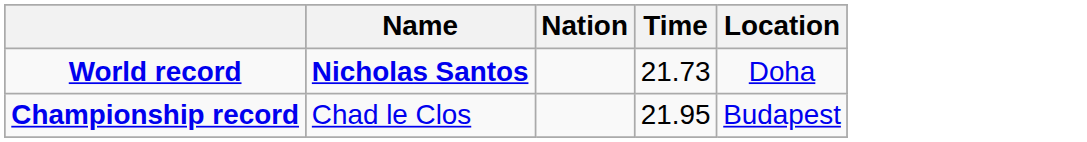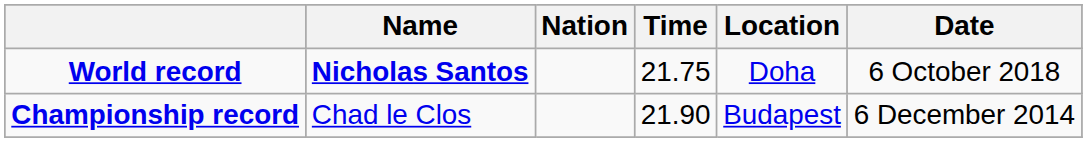+ column: Date | 6 October 2018 | 6 December 2014
World record | Time: 21.73 -> 21.75
Championship record | Time: 21.95 -> 21.90
